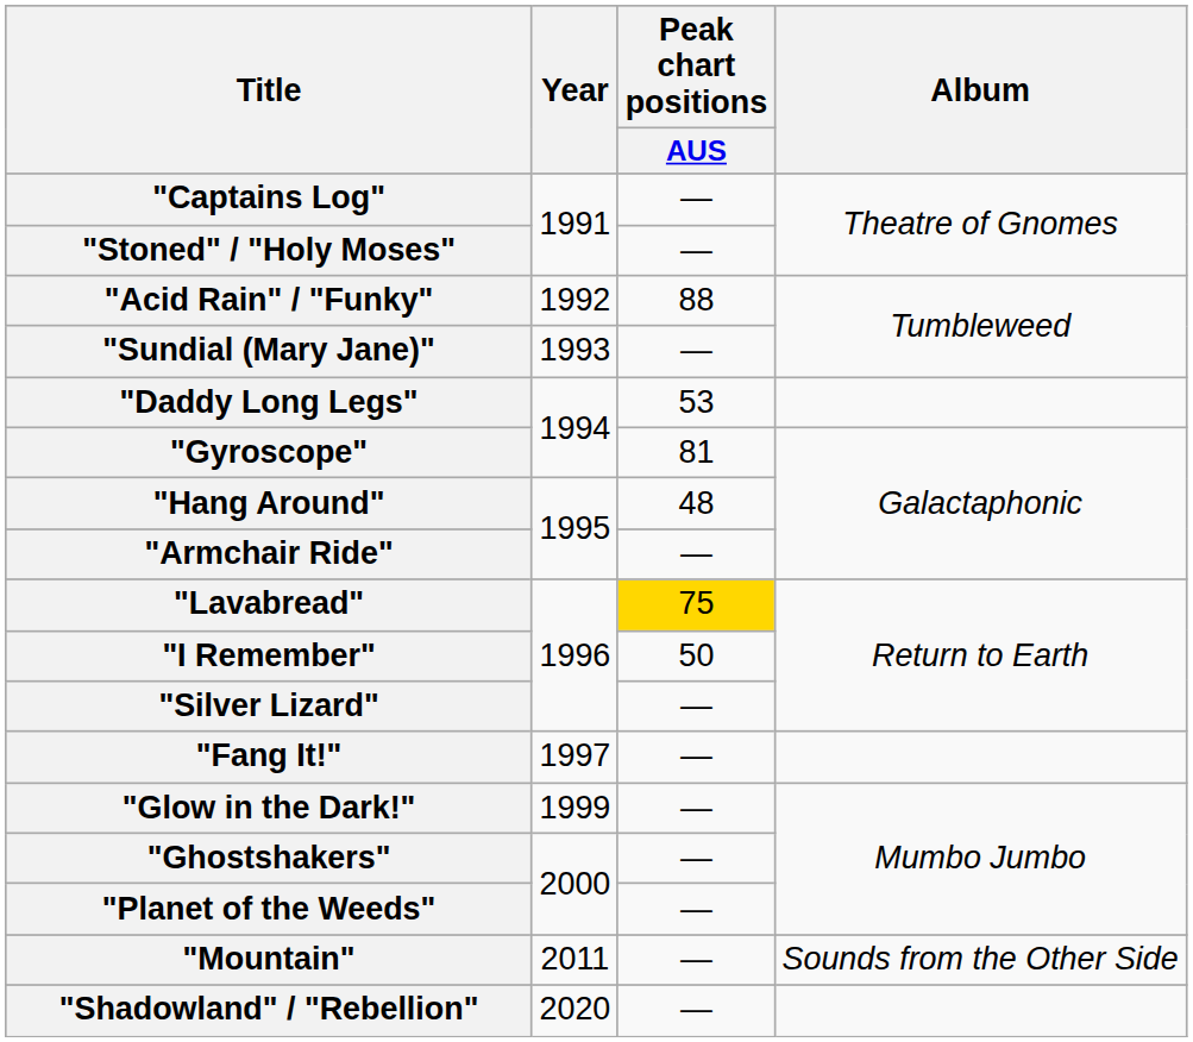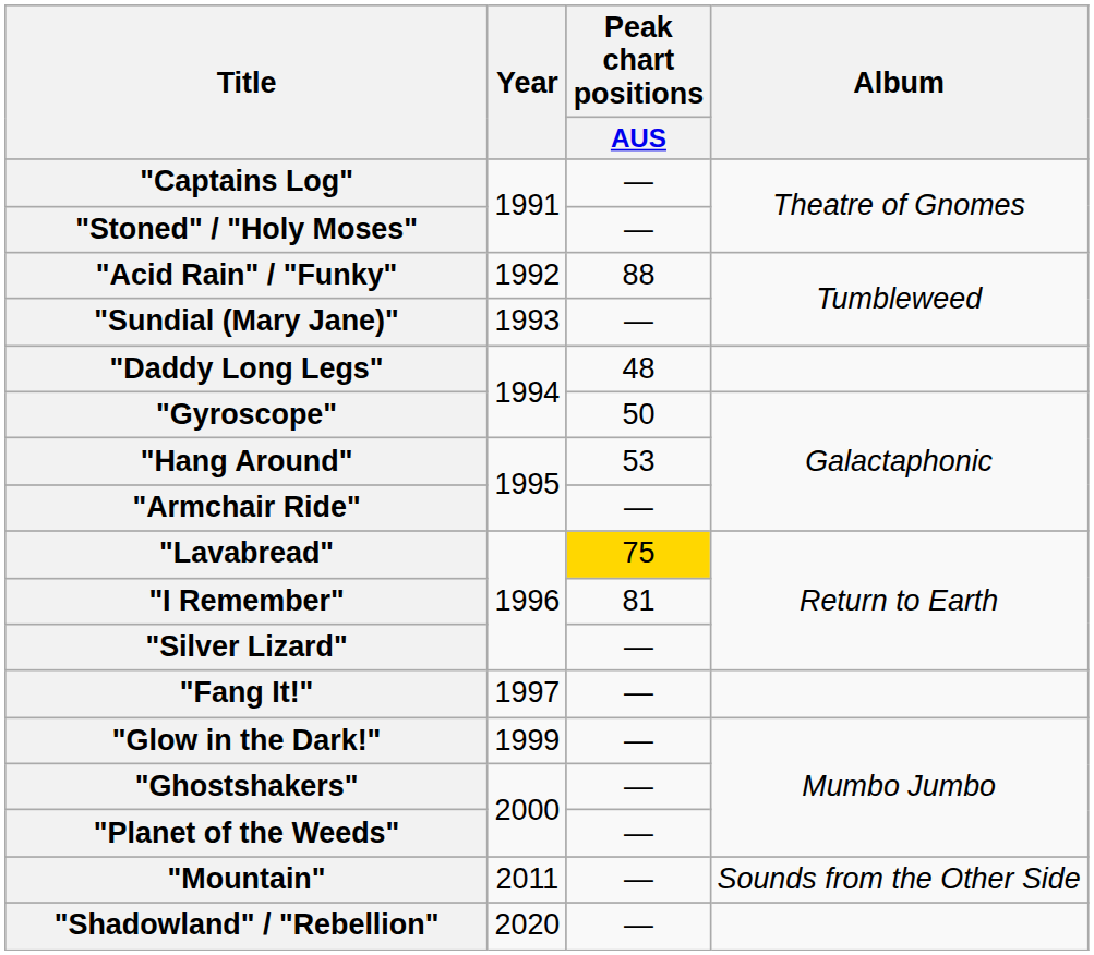"Daddy Long Legs" | Peak chart positions / AUS: 53 -> 48
"Gyroscope" | Peak chart positions / AUS: 81 -> 50
"Hang Around" | Peak chart positions / AUS: 48 -> 53
"I Remember" | Peak chart positions / AUS: 50 -> 81
